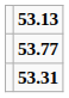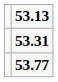rows swapped: 53.31 <-> 53.77
